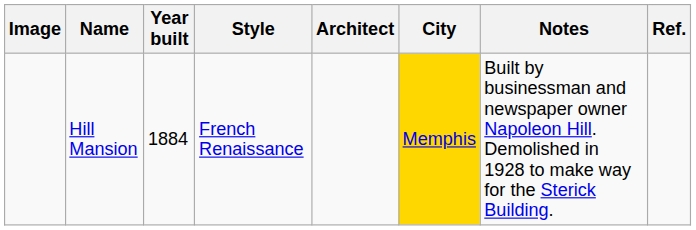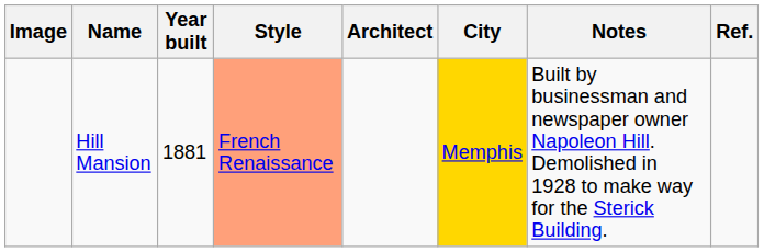Hill Mansion | Year built: 1884 -> 1881
Hill Mansion | Style: no background -> lightsalmon background
